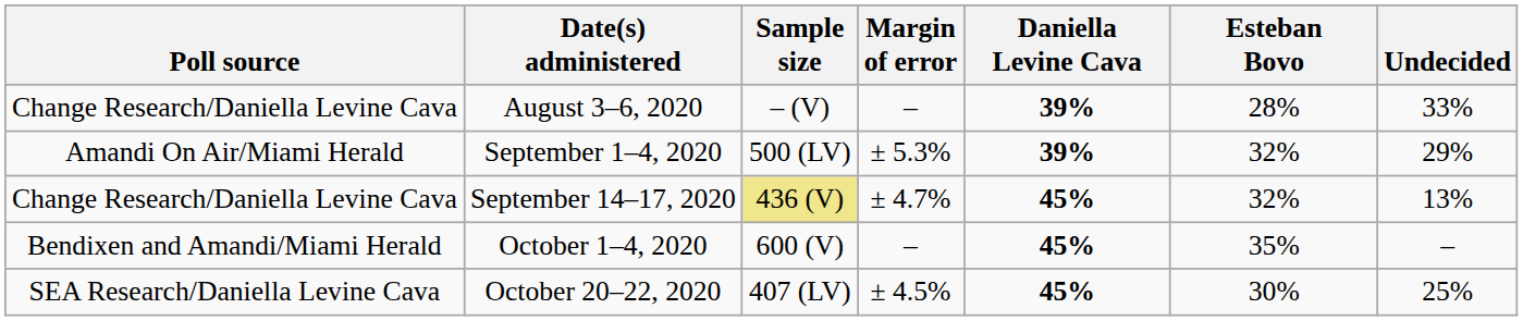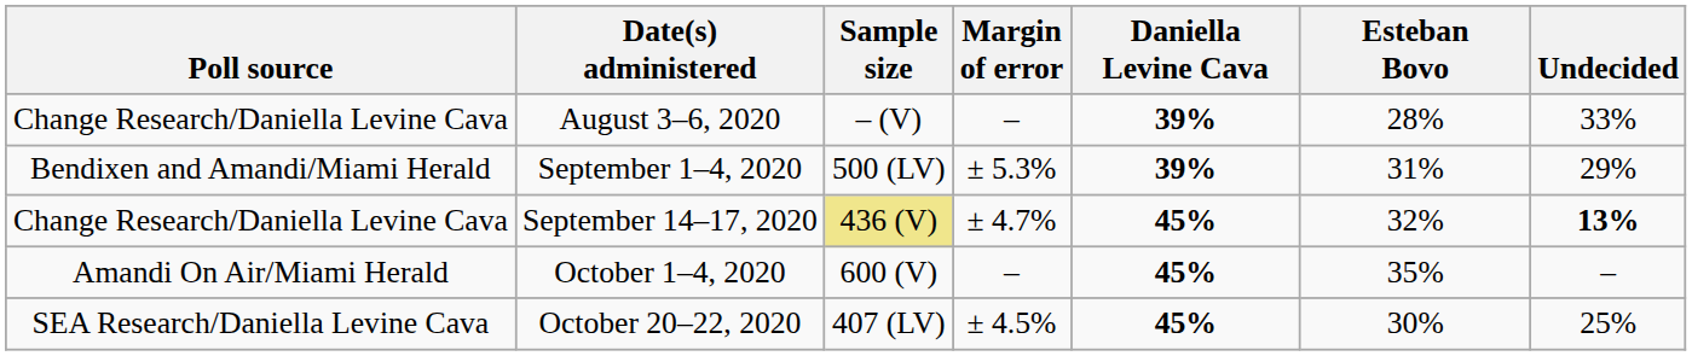September 1–4, 2020 | Poll source: Amandi On Air/Miami Herald -> Bendixen and Amandi/Miami Herald
September 1–4, 2020 | Esteban Bovo: 32% -> 31%
September 14–17, 2020 | Undecided: normal -> bold
October 1–4, 2020 | Poll source: Bendixen and Amandi/Miami Herald -> Amandi On Air/Miami Herald
